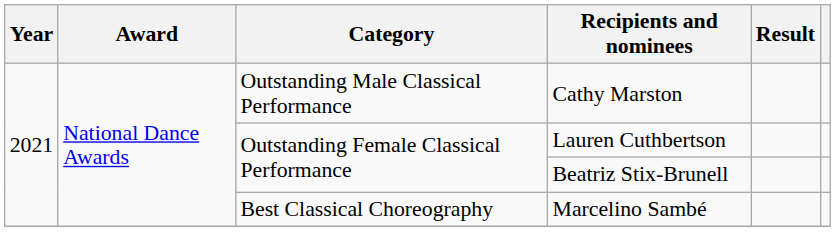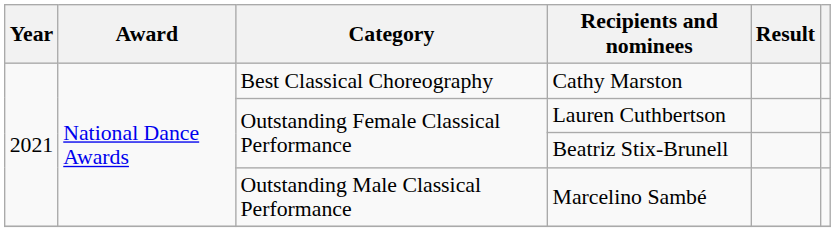Cathy Marston | Category: Outstanding Male Classical Performance -> Best Classical Choreography
Marcelino Sambé | Category: Best Classical Choreography -> Outstanding Male Classical Performance
